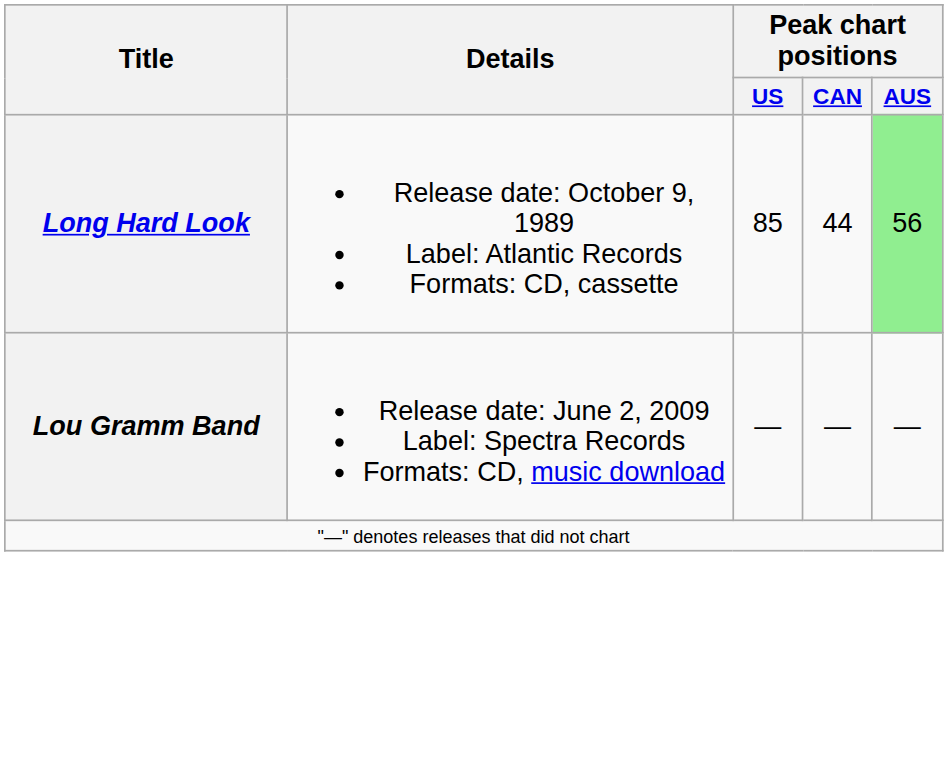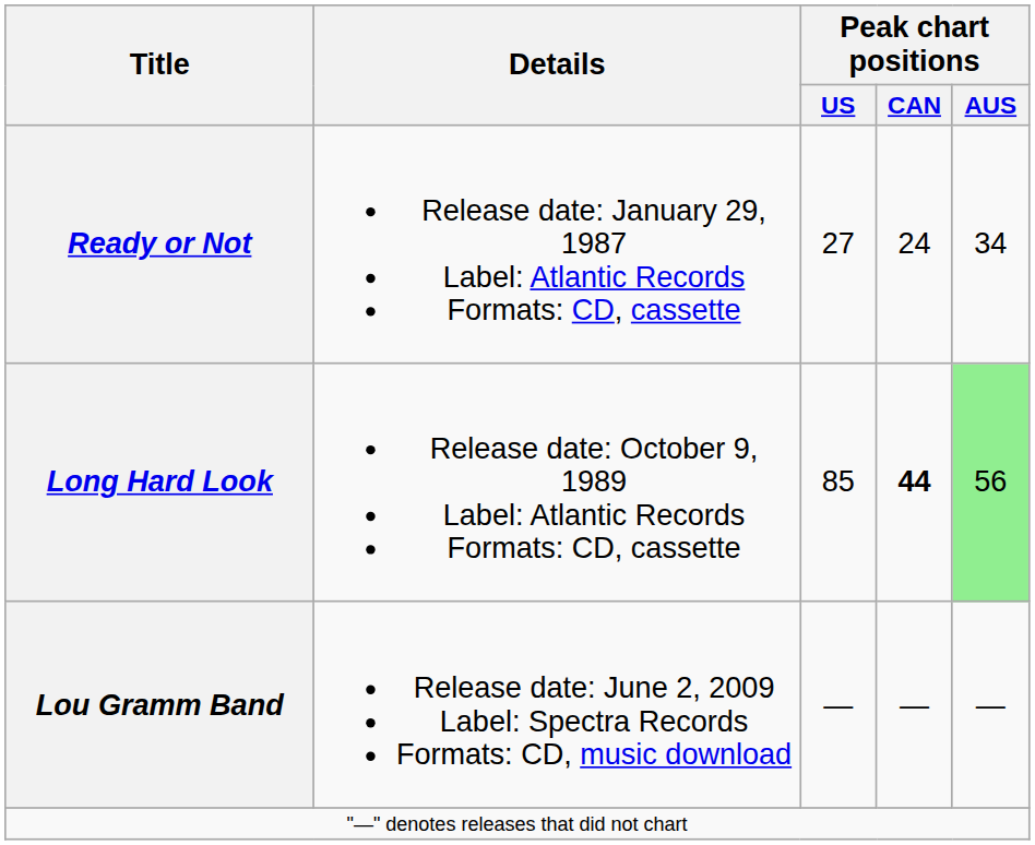+ row: Ready or Not | Release date: January 29, 1987 Label: Atlantic Records Formats: CD, cassette | 27 | 24 | 34
Long Hard Look | Peak chart positions / CAN: normal -> bold
